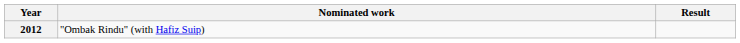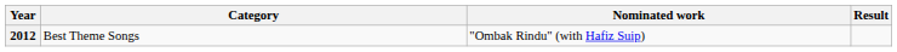+ column: Category | Best Theme Songs
